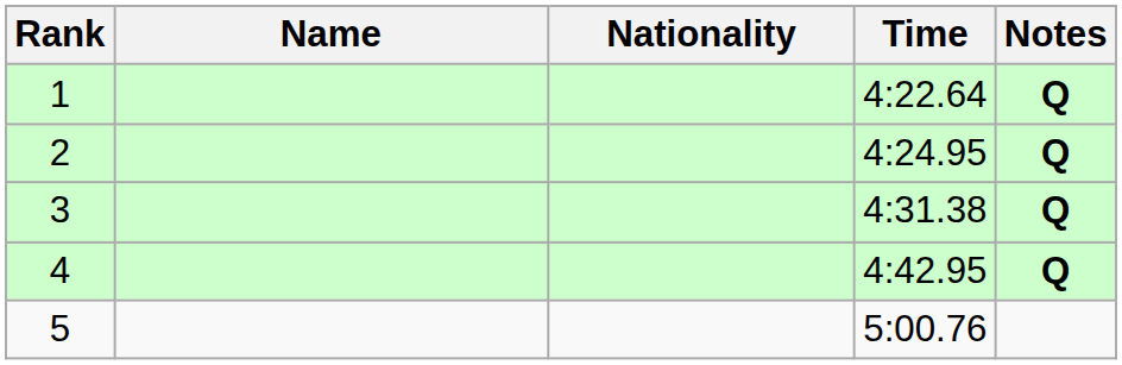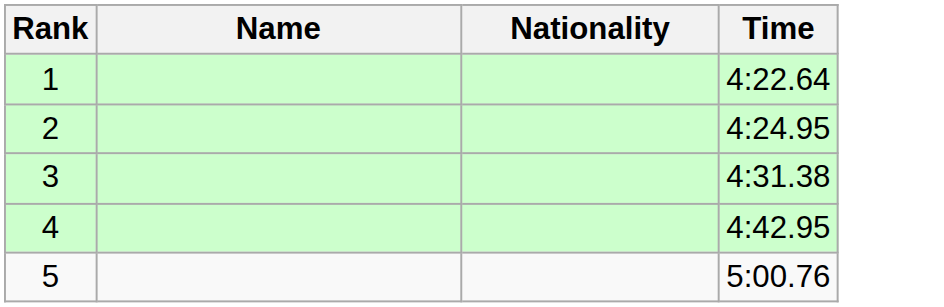- column: Notes | Q | Q | Q | Q
